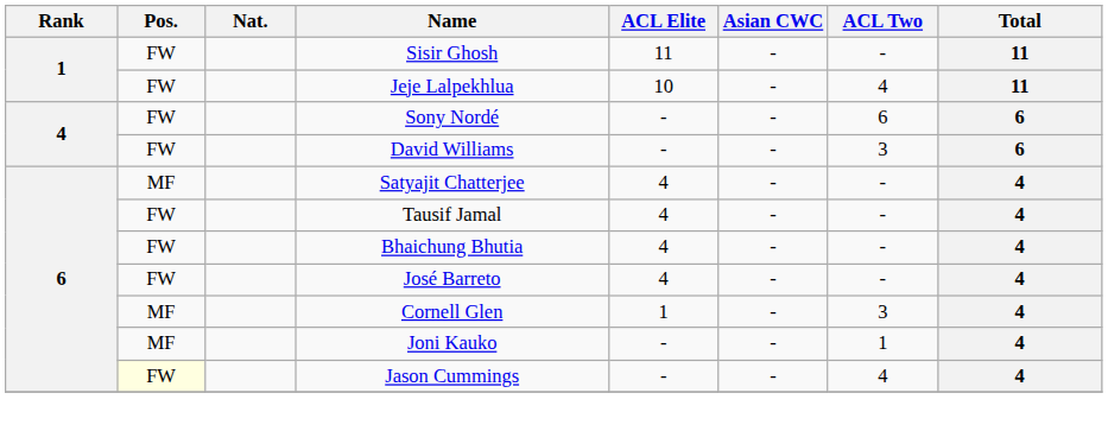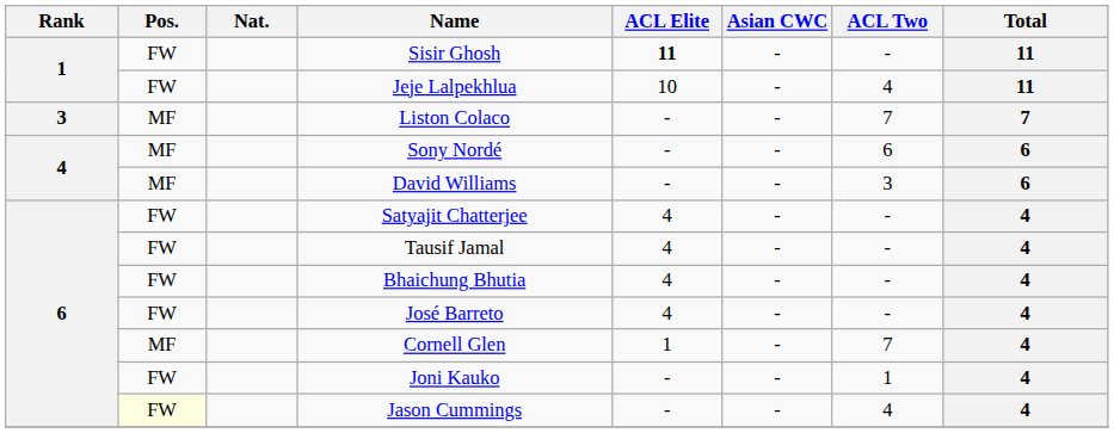Sisir Ghosh | ACL Elite: normal -> bold
+ row: 3 | MF | Liston Colaco | - | - | 7 | 7
Sony Nordé | Pos.: FW -> MF
David Williams | Pos.: FW -> MF
Satyajit Chatterjee | Pos.: MF -> FW
Cornell Glen | ACL Two: 3 -> 7
Joni Kauko | Pos.: MF -> FW
